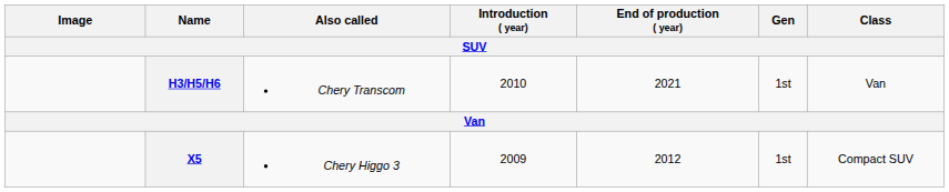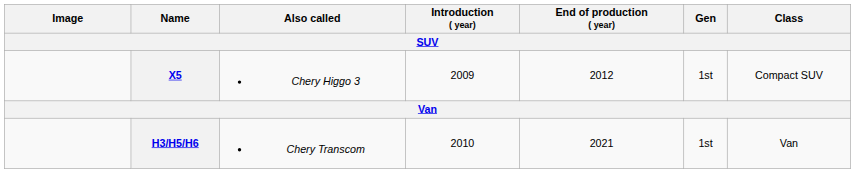rows swapped: X5 <-> H3/H5/H6
